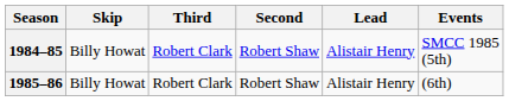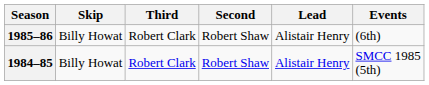rows swapped: 1984–85 <-> 1985–86
